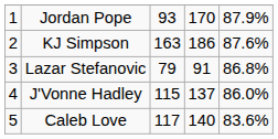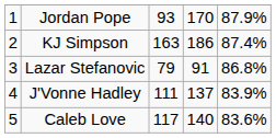KJ Simpson | column 5: 87.6% -> 87.4%
J'Vonne Hadley | column 3: 115 -> 111
J'Vonne Hadley | column 5: 86.0% -> 83.9%
